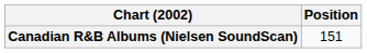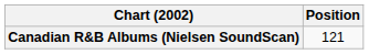Canadian R&B Albums (Nielsen SoundScan) | Position: 151 -> 121
